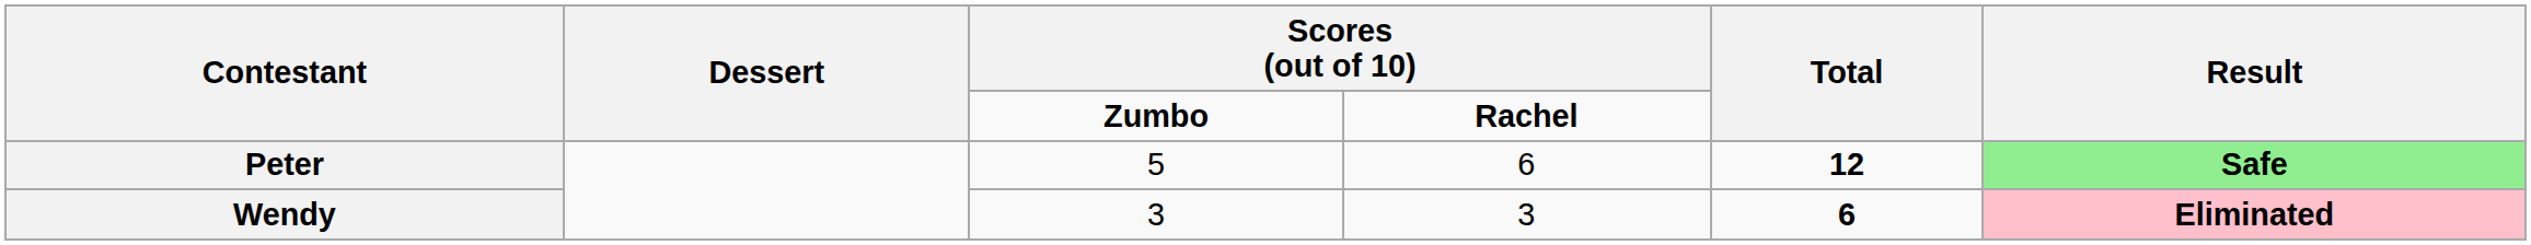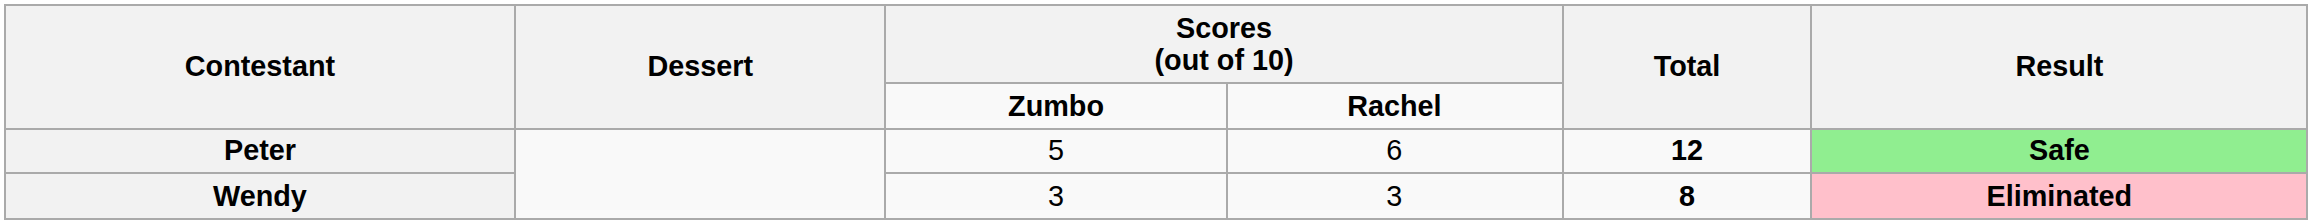Wendy | Total: 6 -> 8
